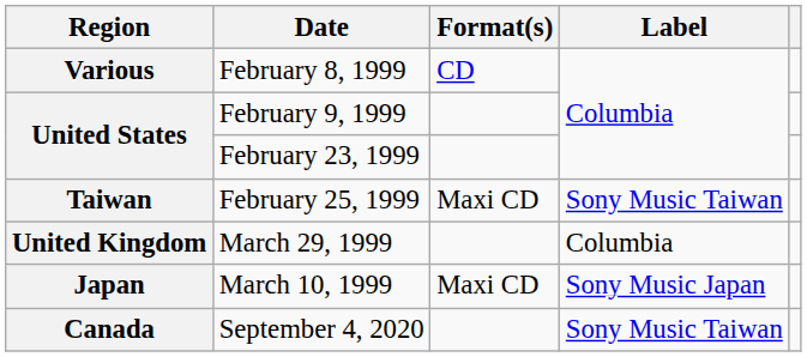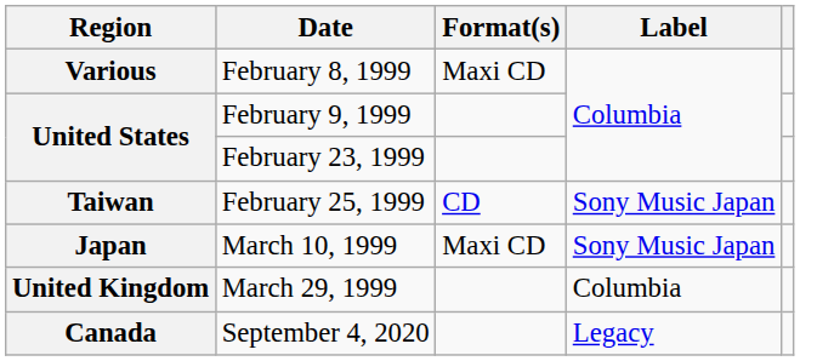February 8, 1999 | Format(s): CD -> Maxi CD
February 25, 1999 | Format(s): Maxi CD -> CD
February 25, 1999 | Label: Sony Music Taiwan -> Sony Music Japan
rows swapped: March 10, 1999 <-> March 29, 1999
September 4, 2020 | Label: Sony Music Taiwan -> Legacy
